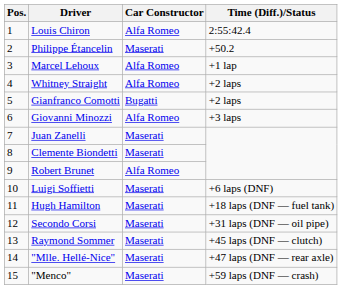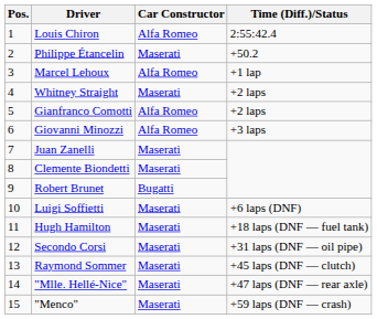Whitney Straight | Car Constructor: Alfa Romeo -> Maserati
Gianfranco Comotti | Car Constructor: Bugatti -> Alfa Romeo
Robert Brunet | Car Constructor: Alfa Romeo -> Bugatti
